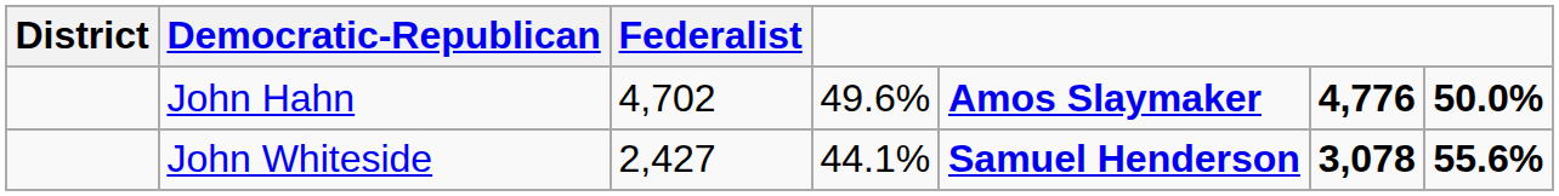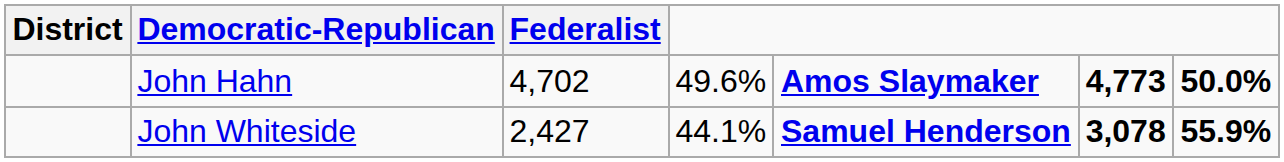John Hahn | column 6: 4,776 -> 4,773
John Whiteside | column 7: 55.6% -> 55.9%
